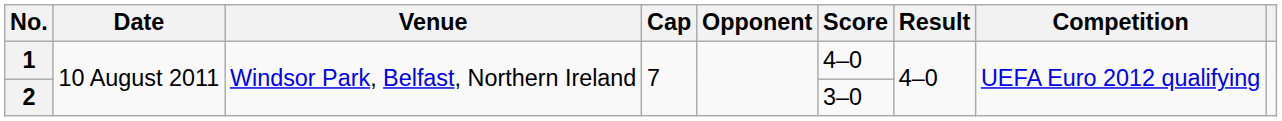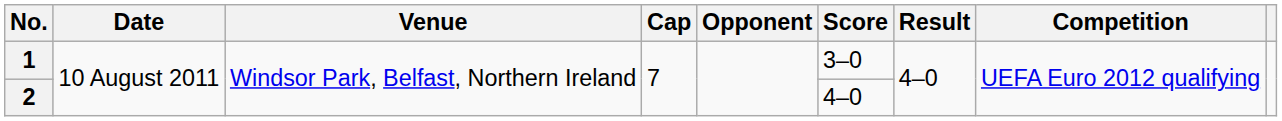1 | Score: 4–0 -> 3–0
2 | Score: 3–0 -> 4–0
